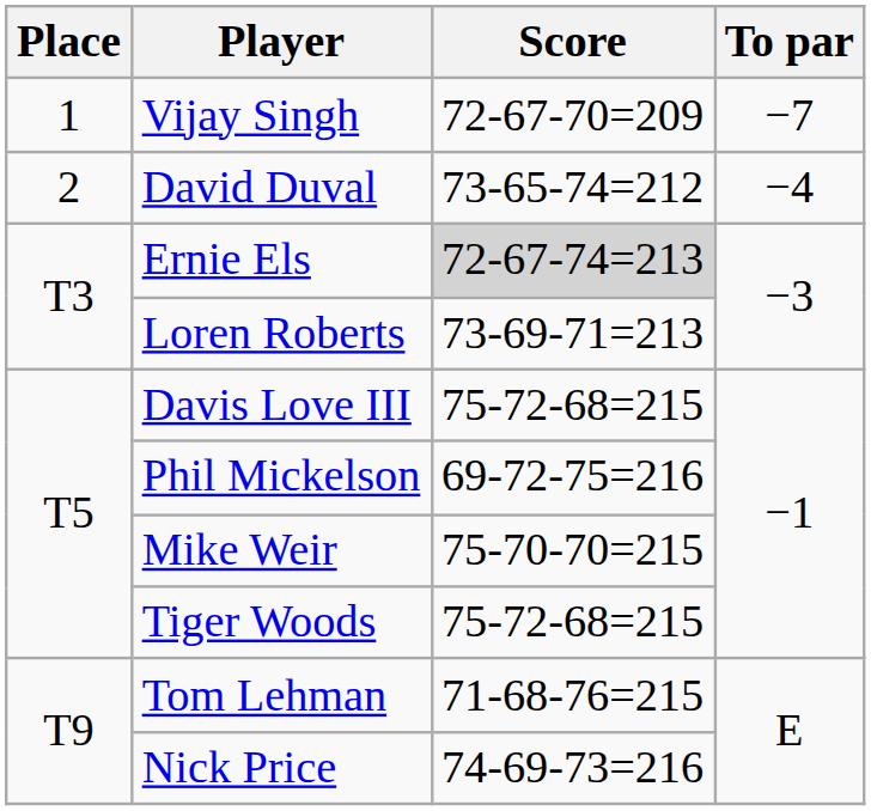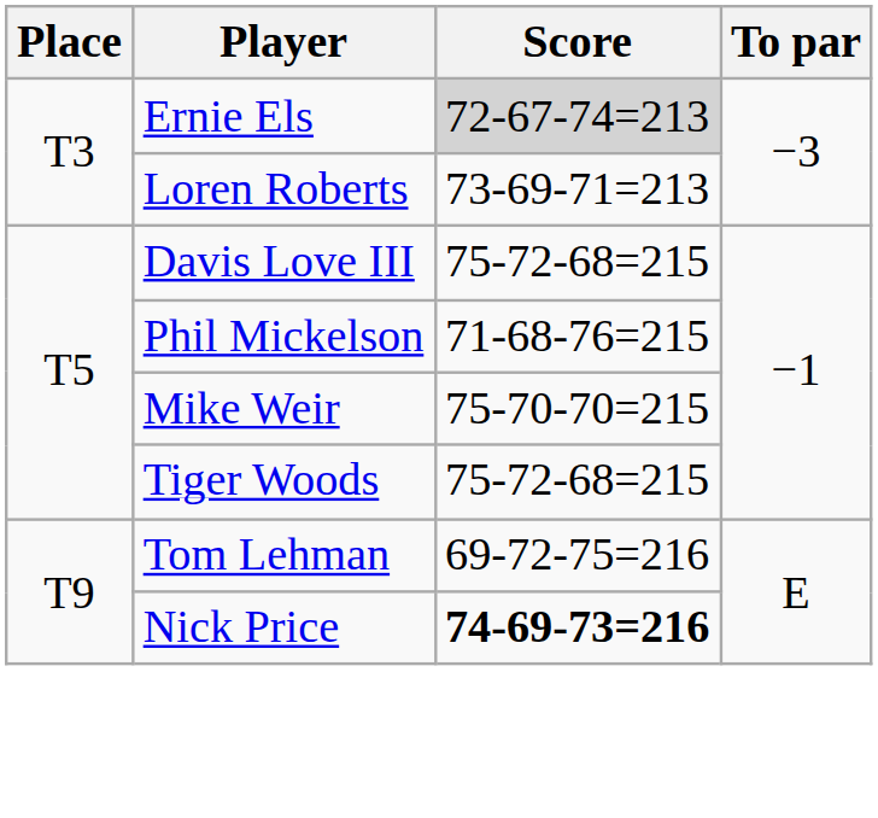- row: 1 | Vijay Singh | 72-67-70=209 | −7
- row: 2 | David Duval | 73-65-74=212 | −4
Phil Mickelson | Score: 69-72-75=216 -> 71-68-76=215
Tom Lehman | Score: 71-68-76=215 -> 69-72-75=216
Nick Price | Score: normal -> bold
